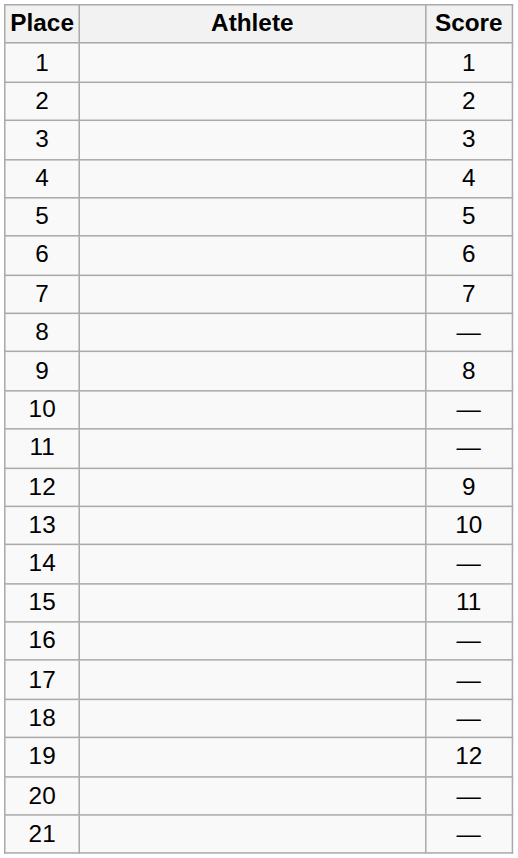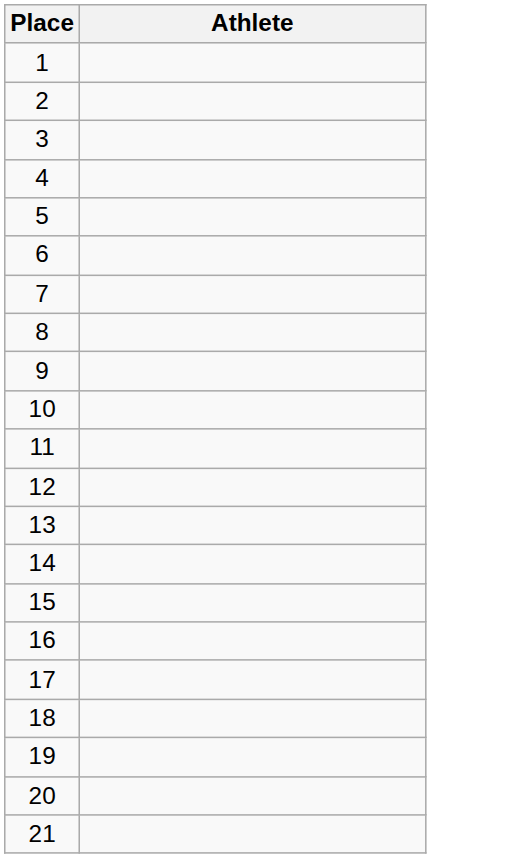- column: Score | 1 | 2 | 3 | 4 | 5 | 6 | 7 | — | 8 | — | — | 9 | 10 | — | 11 | — | — | — | 12 | — | —
